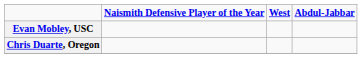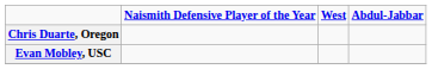rows swapped: Chris Duarte, Oregon <-> Evan Mobley, USC
